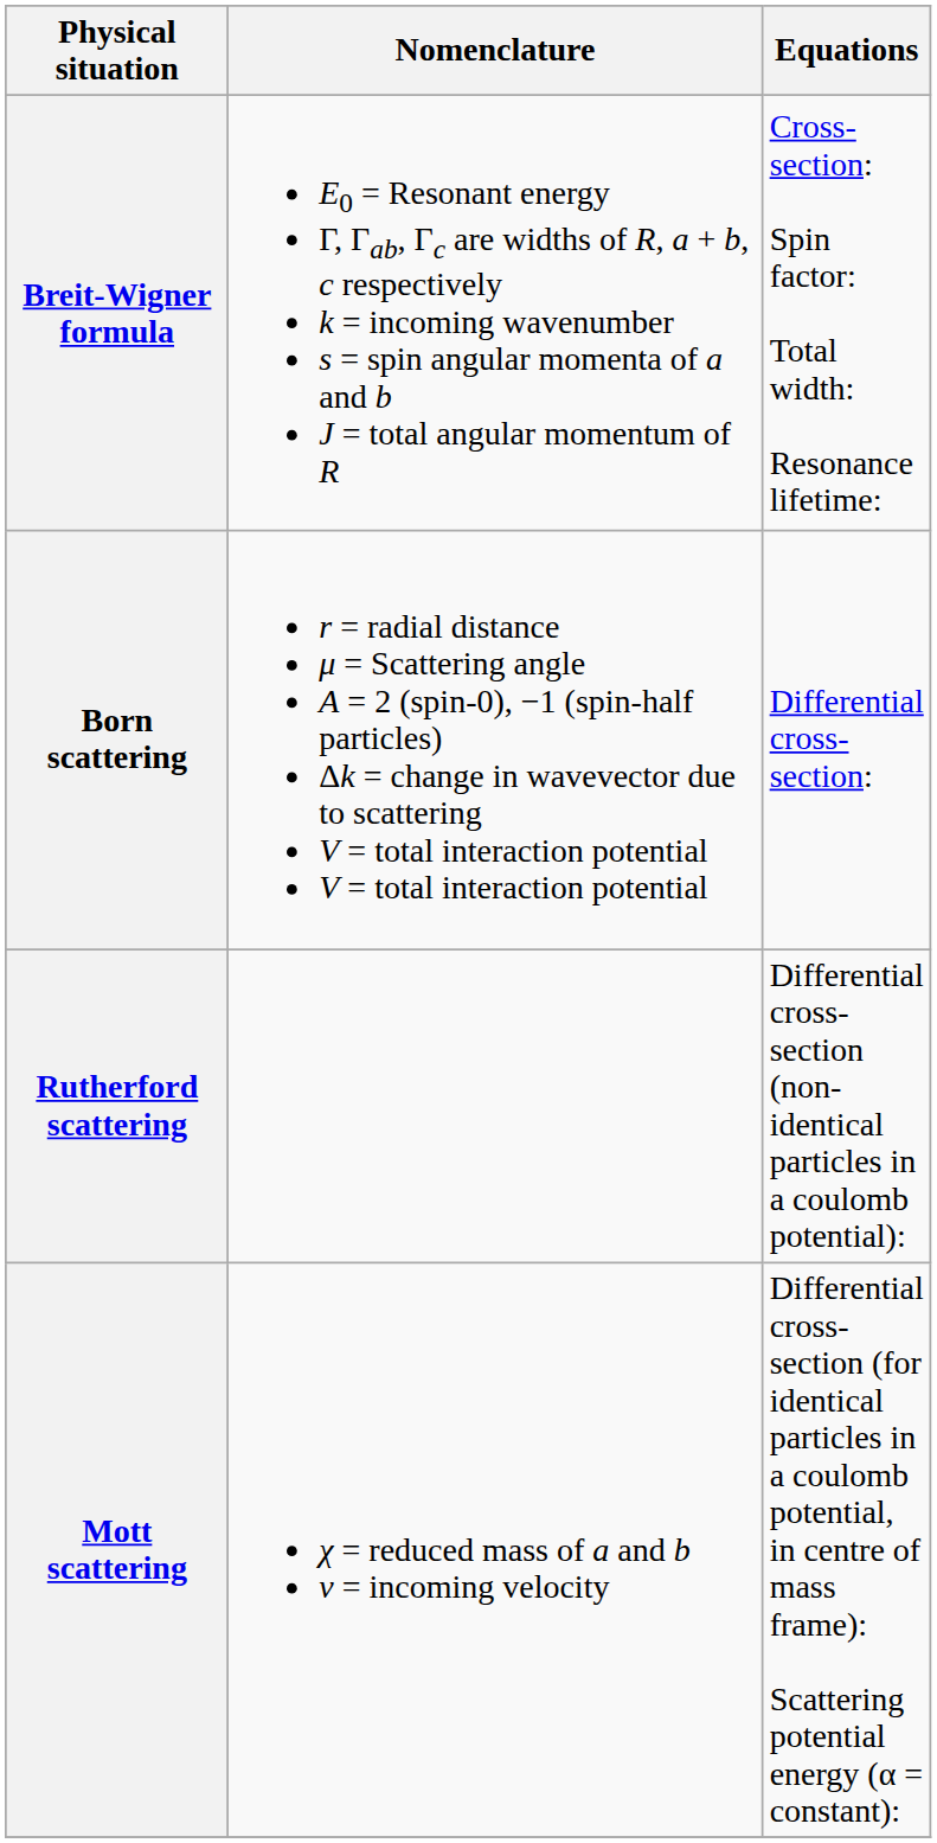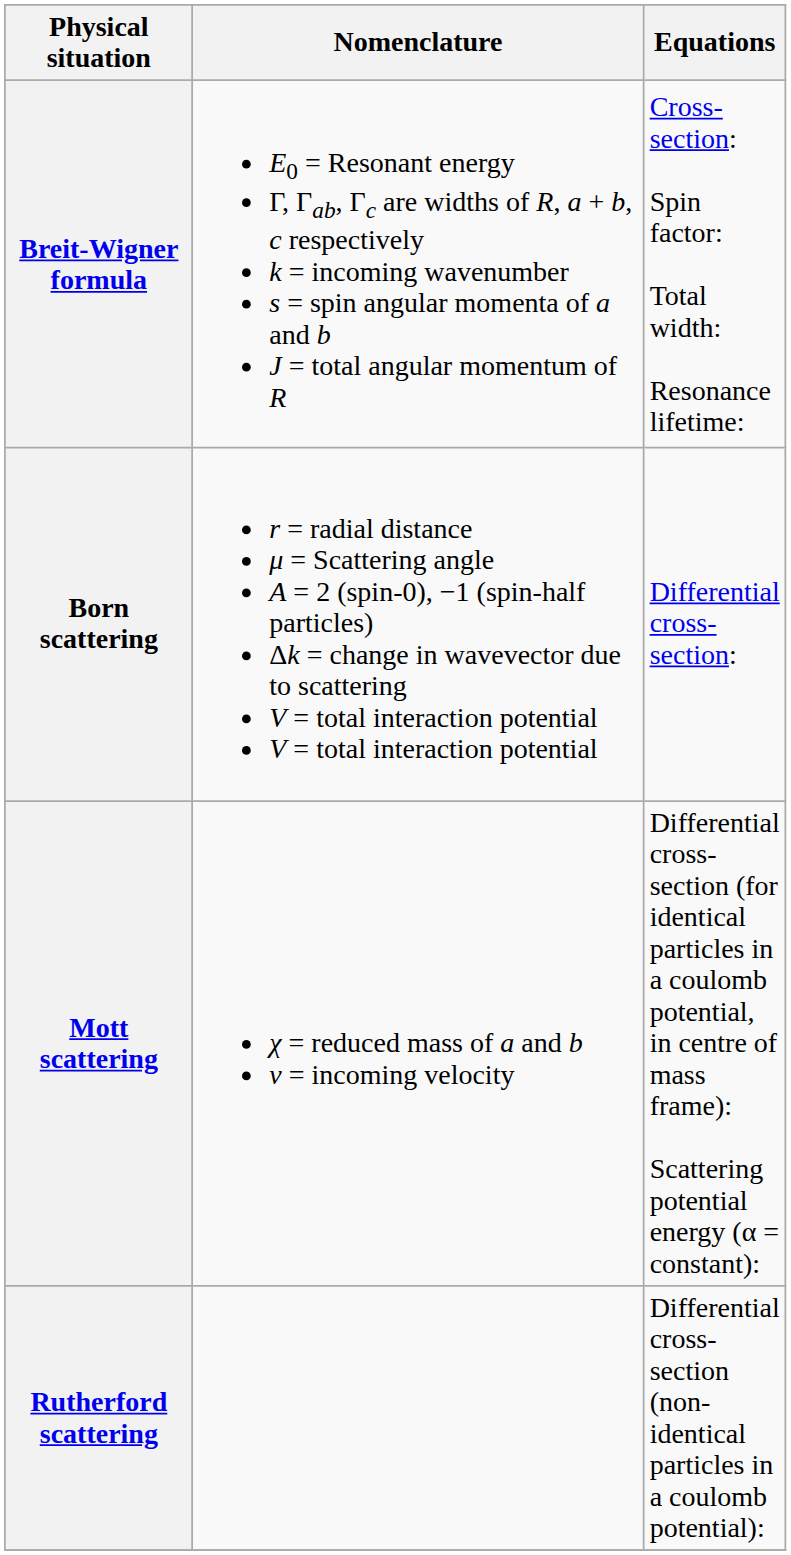rows swapped: Mott scattering <-> Rutherford scattering
